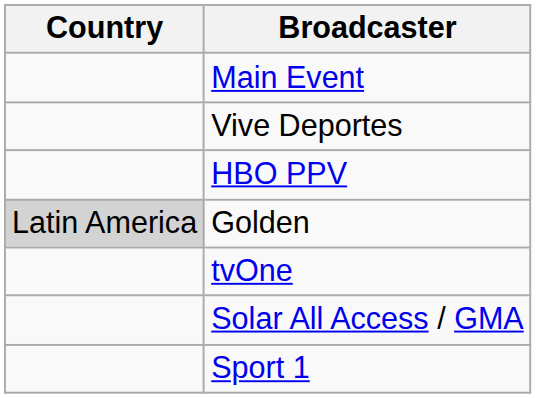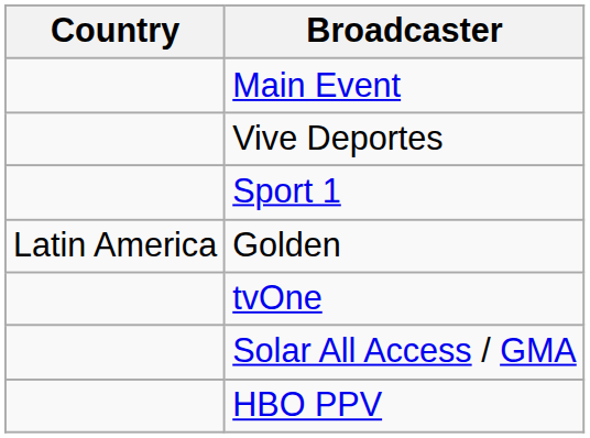rows swapped: Sport 1 <-> HBO PPV
Golden | Country: lightgrey background -> no background
